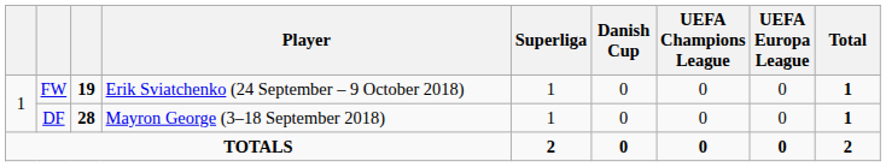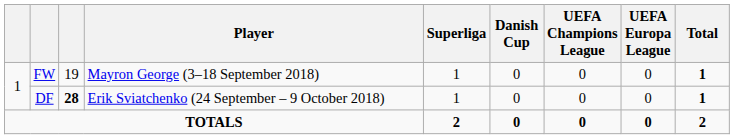FW | column 3: bold -> normal
FW | Player: Erik Sviatchenko (24 September – 9 October 2018) -> Mayron George (3–18 September 2018)
DF | Player: Mayron George (3–18 September 2018) -> Erik Sviatchenko (24 September – 9 October 2018)
